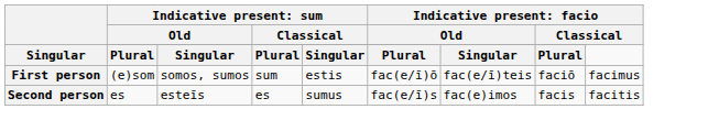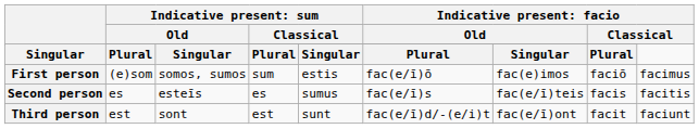First person | column 7: fac(e/ī)teis -> fac(e)imos
Second person | column 7: fac(e)imos -> fac(e/ī)teis
+ row: Third person | est | sont | est | sunt | fac(e/ī)d/-(e/i)t | fac(e/ī)ont | facit | faciunt
